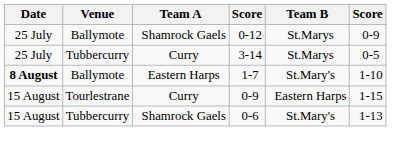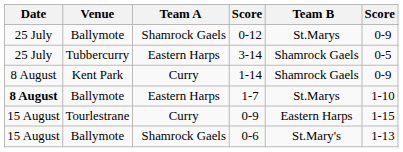3-14 | Team A: Curry -> Eastern Harps
3-14 | Team B: St.Marys -> Shamrock Gaels
+ row: 8 August | Kent Park | Curry | 1-14 | Shamrock Gaels | 0-9
1-7 | Team B: St.Mary's -> St.Marys
0-6 | Venue: Tubbercurry -> Ballymote
